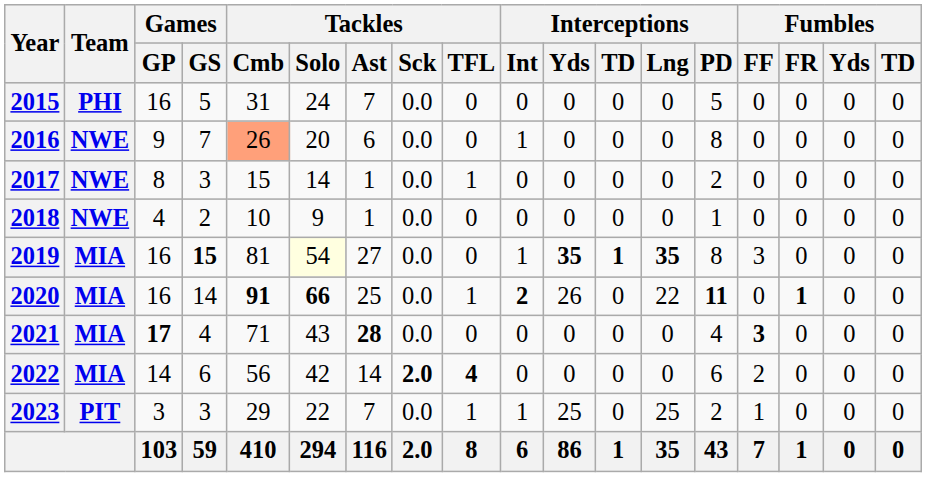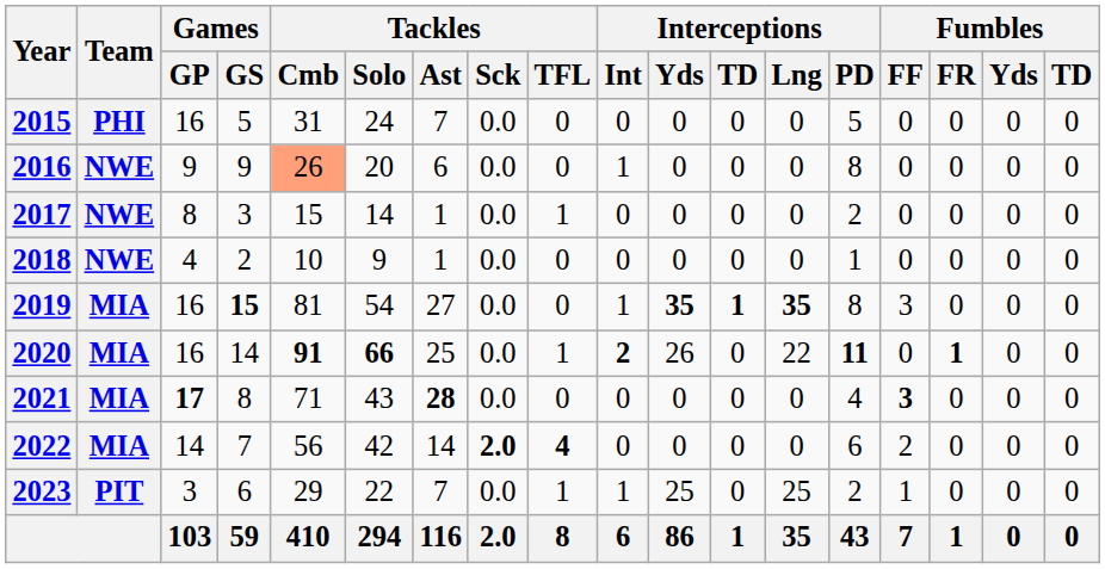2016 | Games / GS: 7 -> 9
2019 | Tackles / Solo: lightyellow background -> no background
2021 | Games / GS: 4 -> 8
2022 | Games / GS: 6 -> 7
2023 | Games / GS: 3 -> 6
